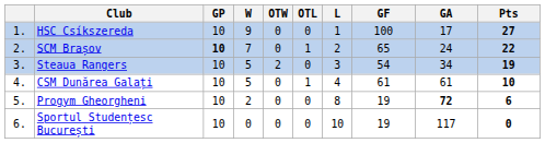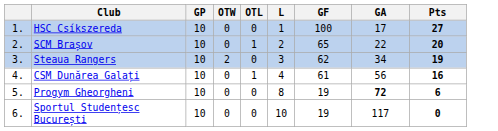- column: W | 9 | 7 | 5 | 5 | 2 | 0
SCM Brașov | GP: bold -> normal
SCM Brașov | GA: 24 -> 22
SCM Brașov | Pts: 22 -> 20
Steaua Rangers | GF: 54 -> 62
CSM Dunărea Galați | GA: 61 -> 56
CSM Dunărea Galați | Pts: 10 -> 16
